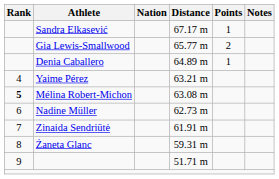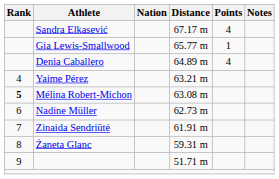Sandra Elkasević | Points: 1 -> 4
Gia Lewis-Smallwood | Points: 2 -> 1
Denia Caballero | Points: 1 -> 4
